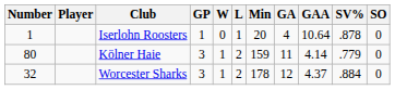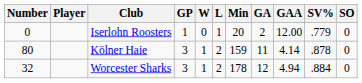Iserlohn Roosters | Number: 1 -> 0
Iserlohn Roosters | GA: 4 -> 2
Iserlohn Roosters | GAA: 10.64 -> 12.00
Iserlohn Roosters | SV%: .878 -> .779
Kölner Haie | SV%: .779 -> .878
Worcester Sharks | GAA: 4.37 -> 4.94
